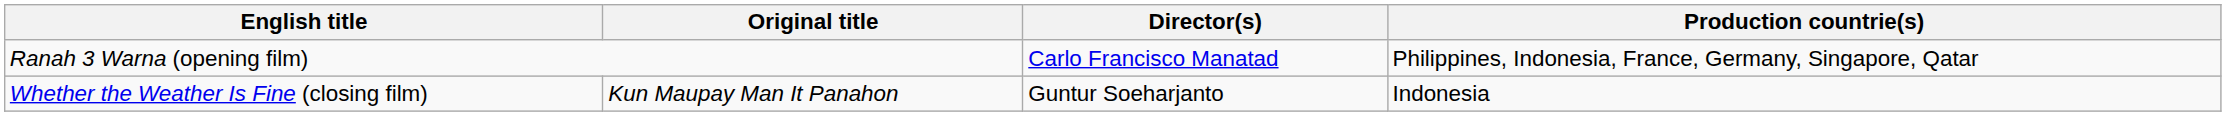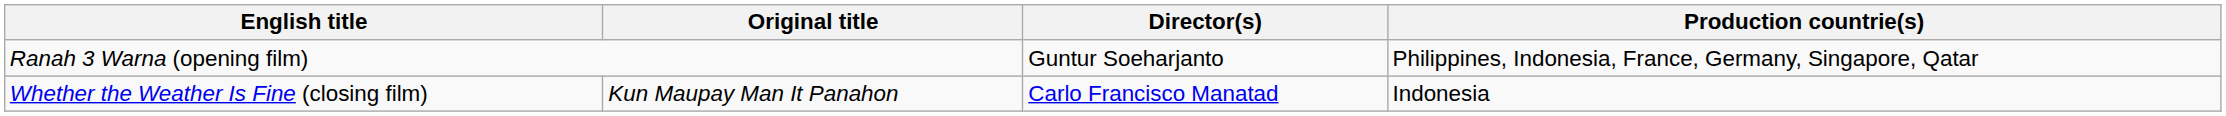Ranah 3 Warna (opening film) | Director(s): Carlo Francisco Manatad -> Guntur Soeharjanto
Whether the Weather Is Fine (closing film) | Director(s): Guntur Soeharjanto -> Carlo Francisco Manatad
